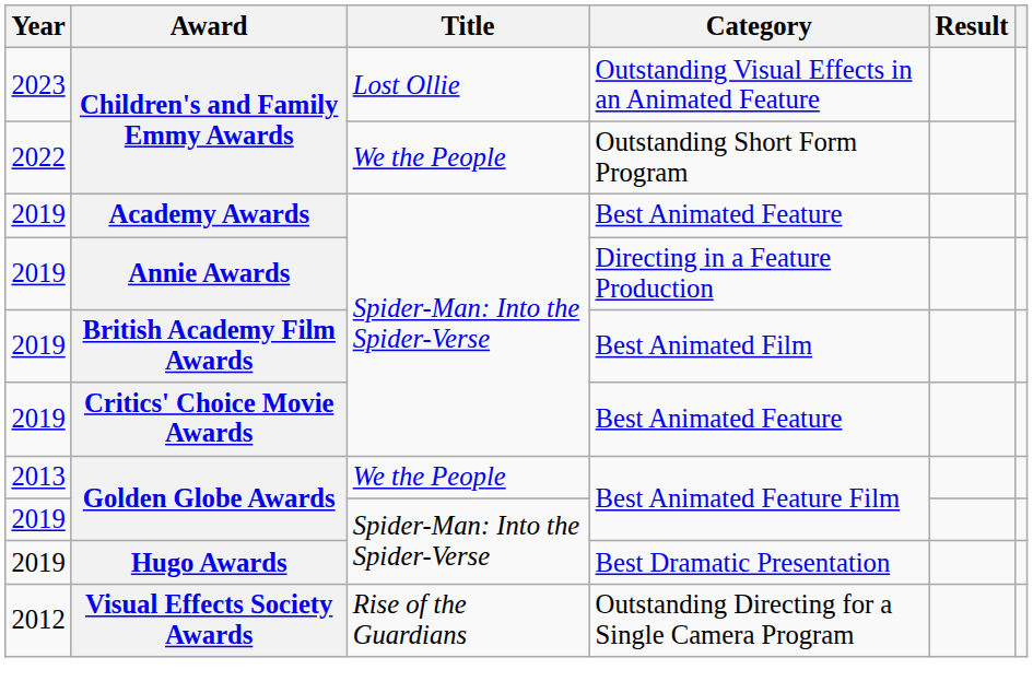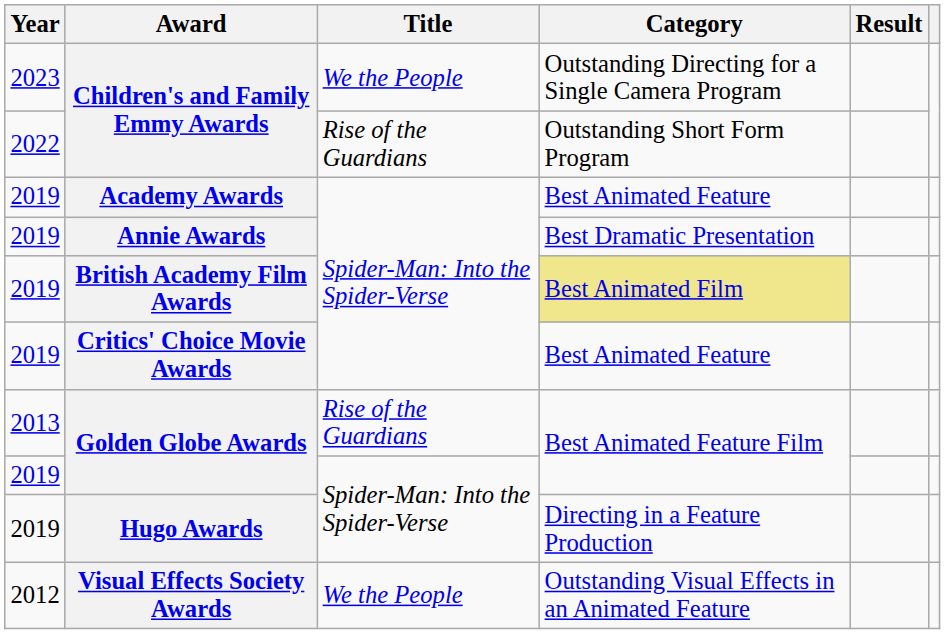2023 / Children's and Family Emmy Awards | Title: Lost Ollie -> We the People
2023 / Children's and Family Emmy Awards | Category: Outstanding Visual Effects in an Animated Feature -> Outstanding Directing for a Single Camera Program
2022 / Children's and Family Emmy Awards | Title: We the People -> Rise of the Guardians
Annie Awards | Category: Directing in a Feature Production -> Best Dramatic Presentation
British Academy Film Awards | Category: no background -> khaki background
2013 / Golden Globe Awards | Title: We the People -> Rise of the Guardians
Hugo Awards | Category: Best Dramatic Presentation -> Directing in a Feature Production
Visual Effects Society Awards | Title: Rise of the Guardians -> We the People
Visual Effects Society Awards | Category: Outstanding Directing for a Single Camera Program -> Outstanding Visual Effects in an Animated Feature
